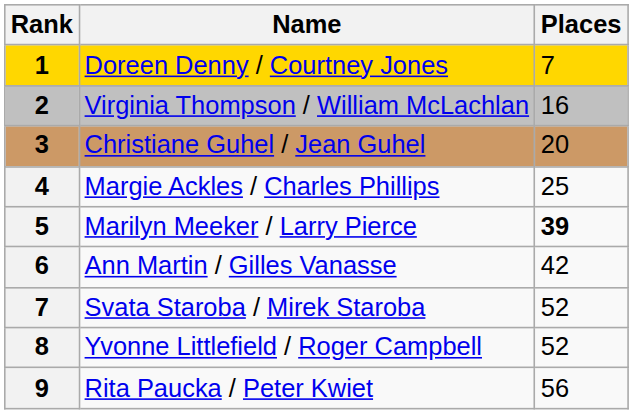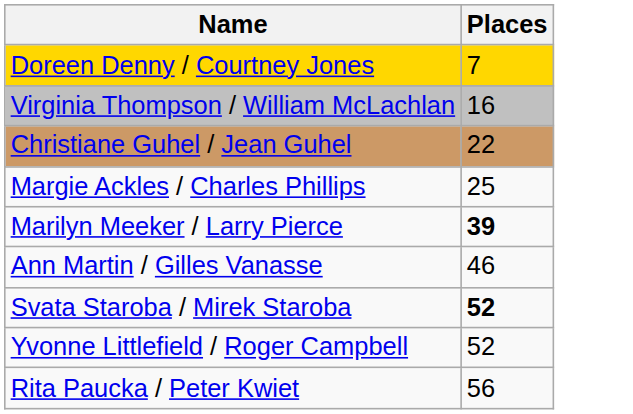- column: Rank | 1 | 2 | 3 | 4 | 5 | 6 | 7 | 8 | 9
Christiane Guhel / Jean Guhel | Places: 20 -> 22
Ann Martin / Gilles Vanasse | Places: 42 -> 46
Svata Staroba / Mirek Staroba | Places: normal -> bold
